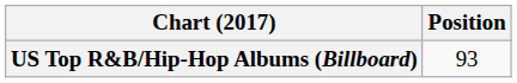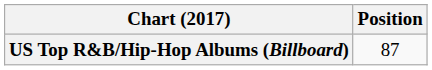US Top R&B/Hip-Hop Albums (Billboard) | Position: 93 -> 87
